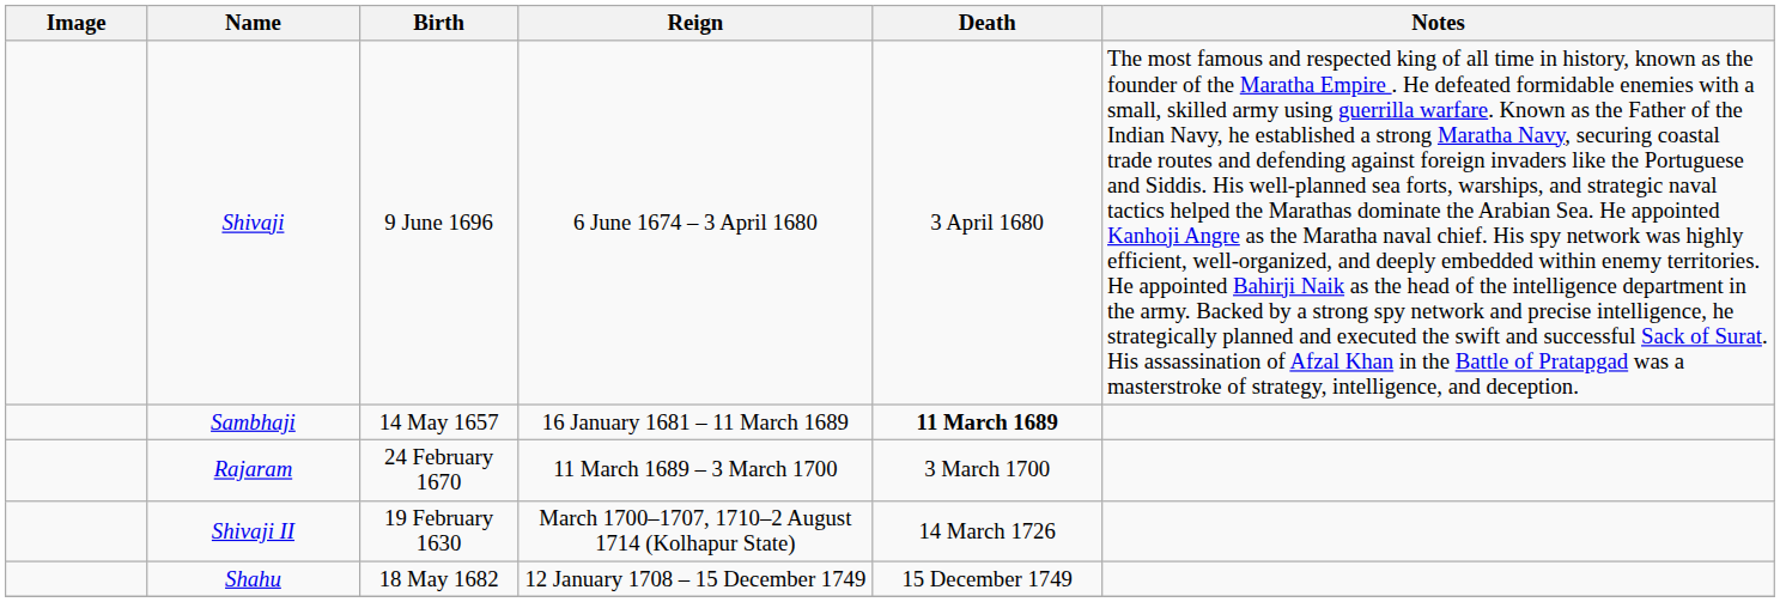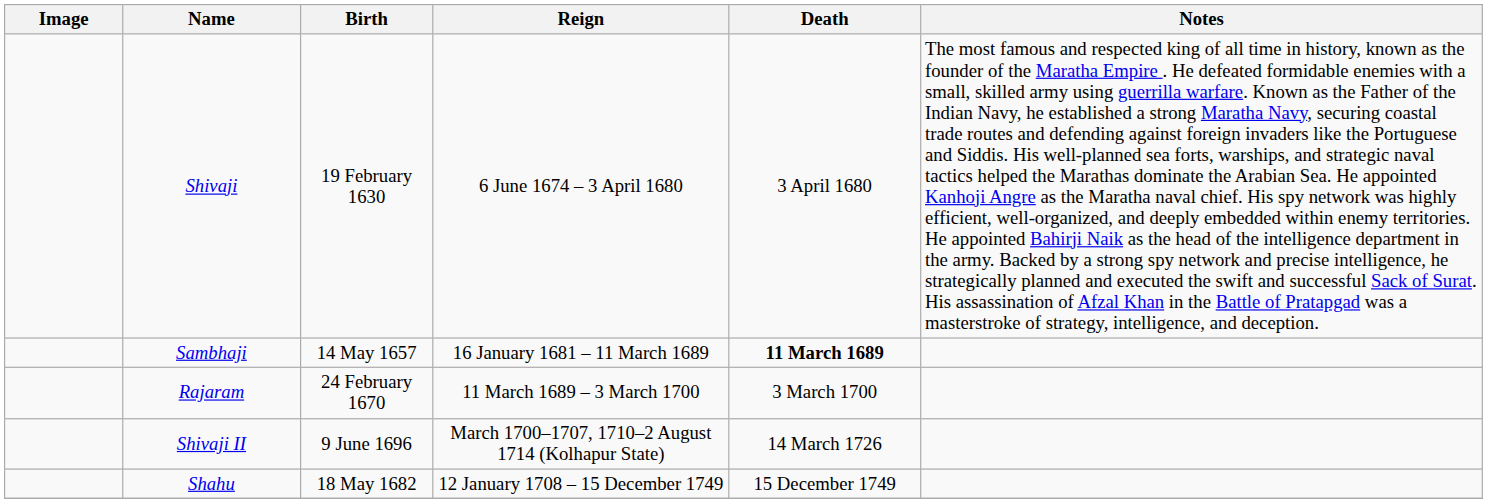Shivaji | Birth: 9 June 1696 -> 19 February 1630
Shivaji II | Birth: 19 February 1630 -> 9 June 1696
